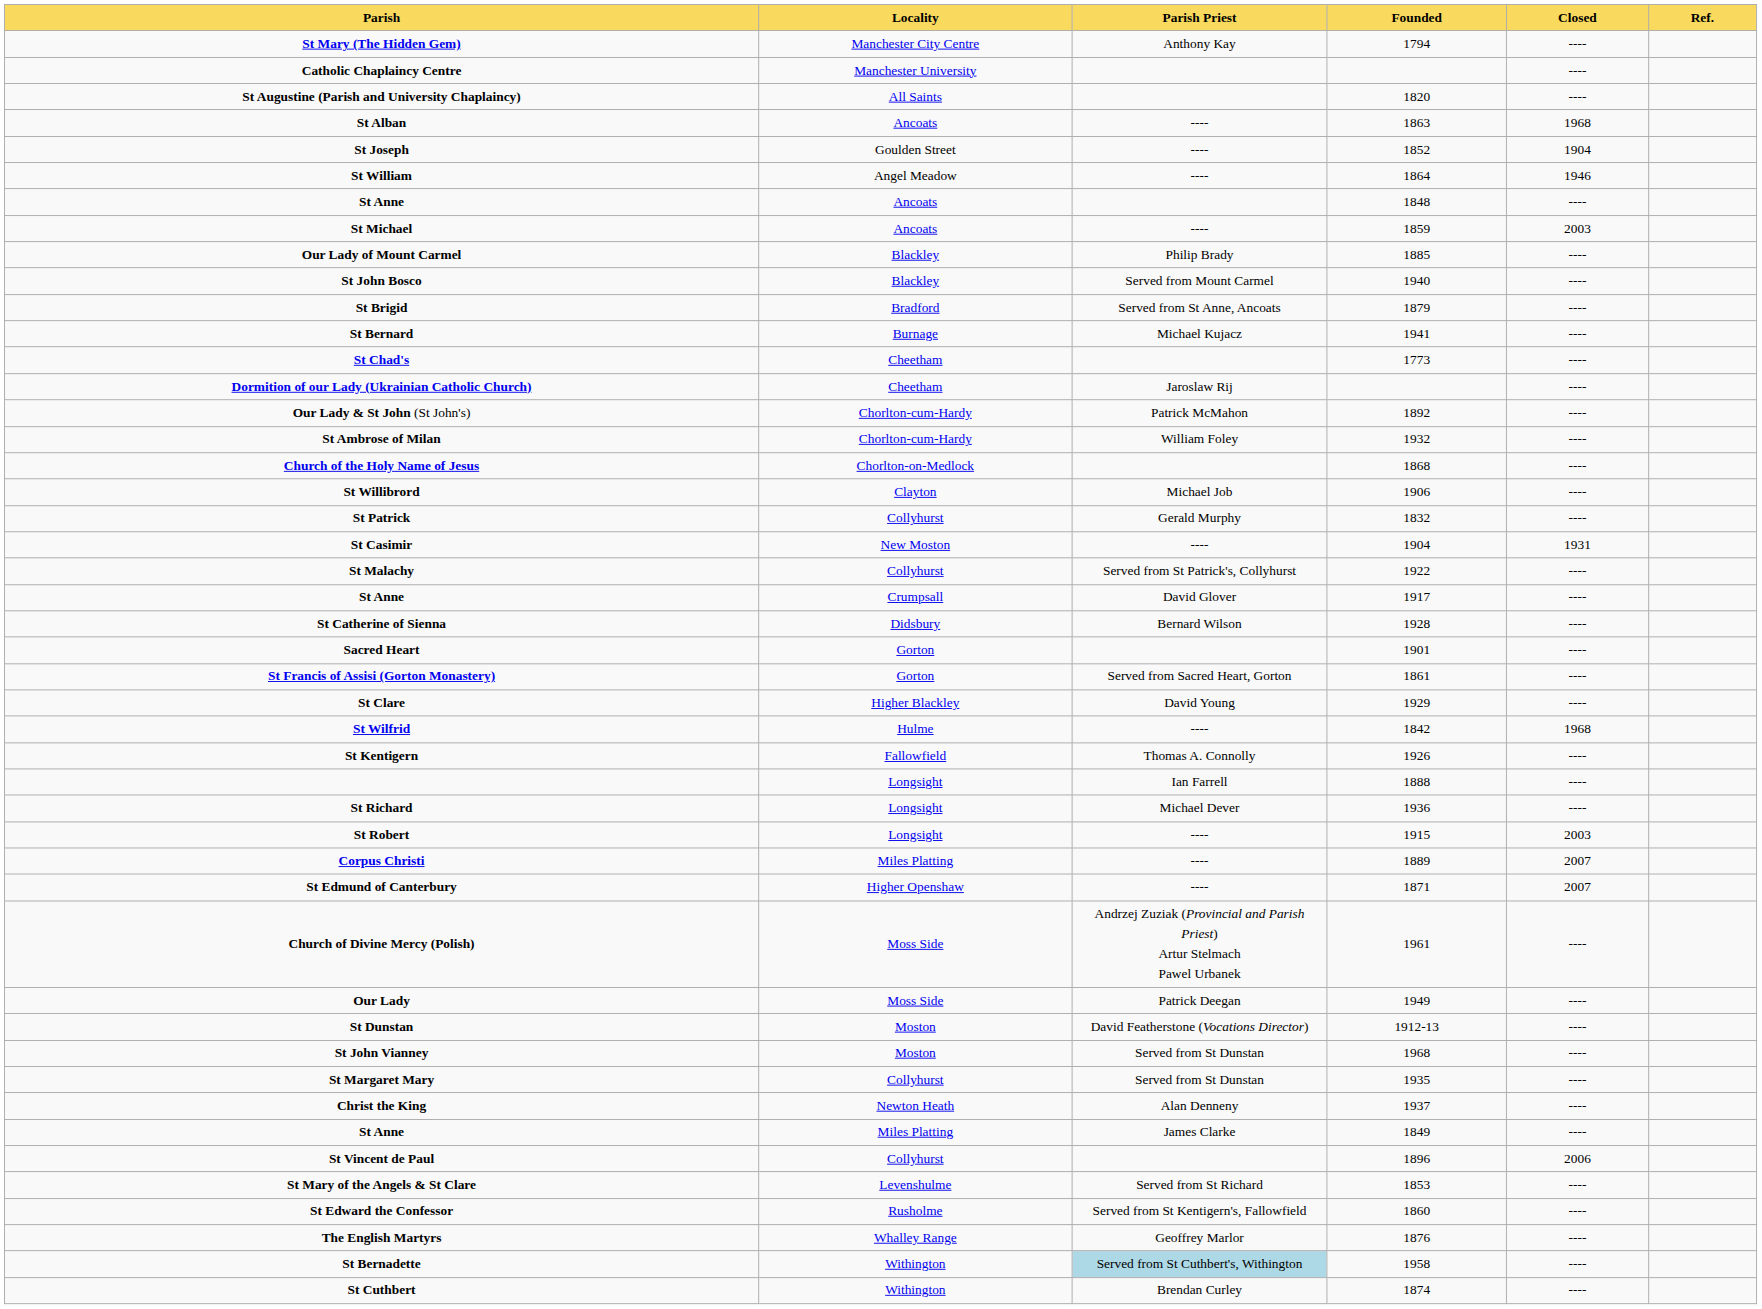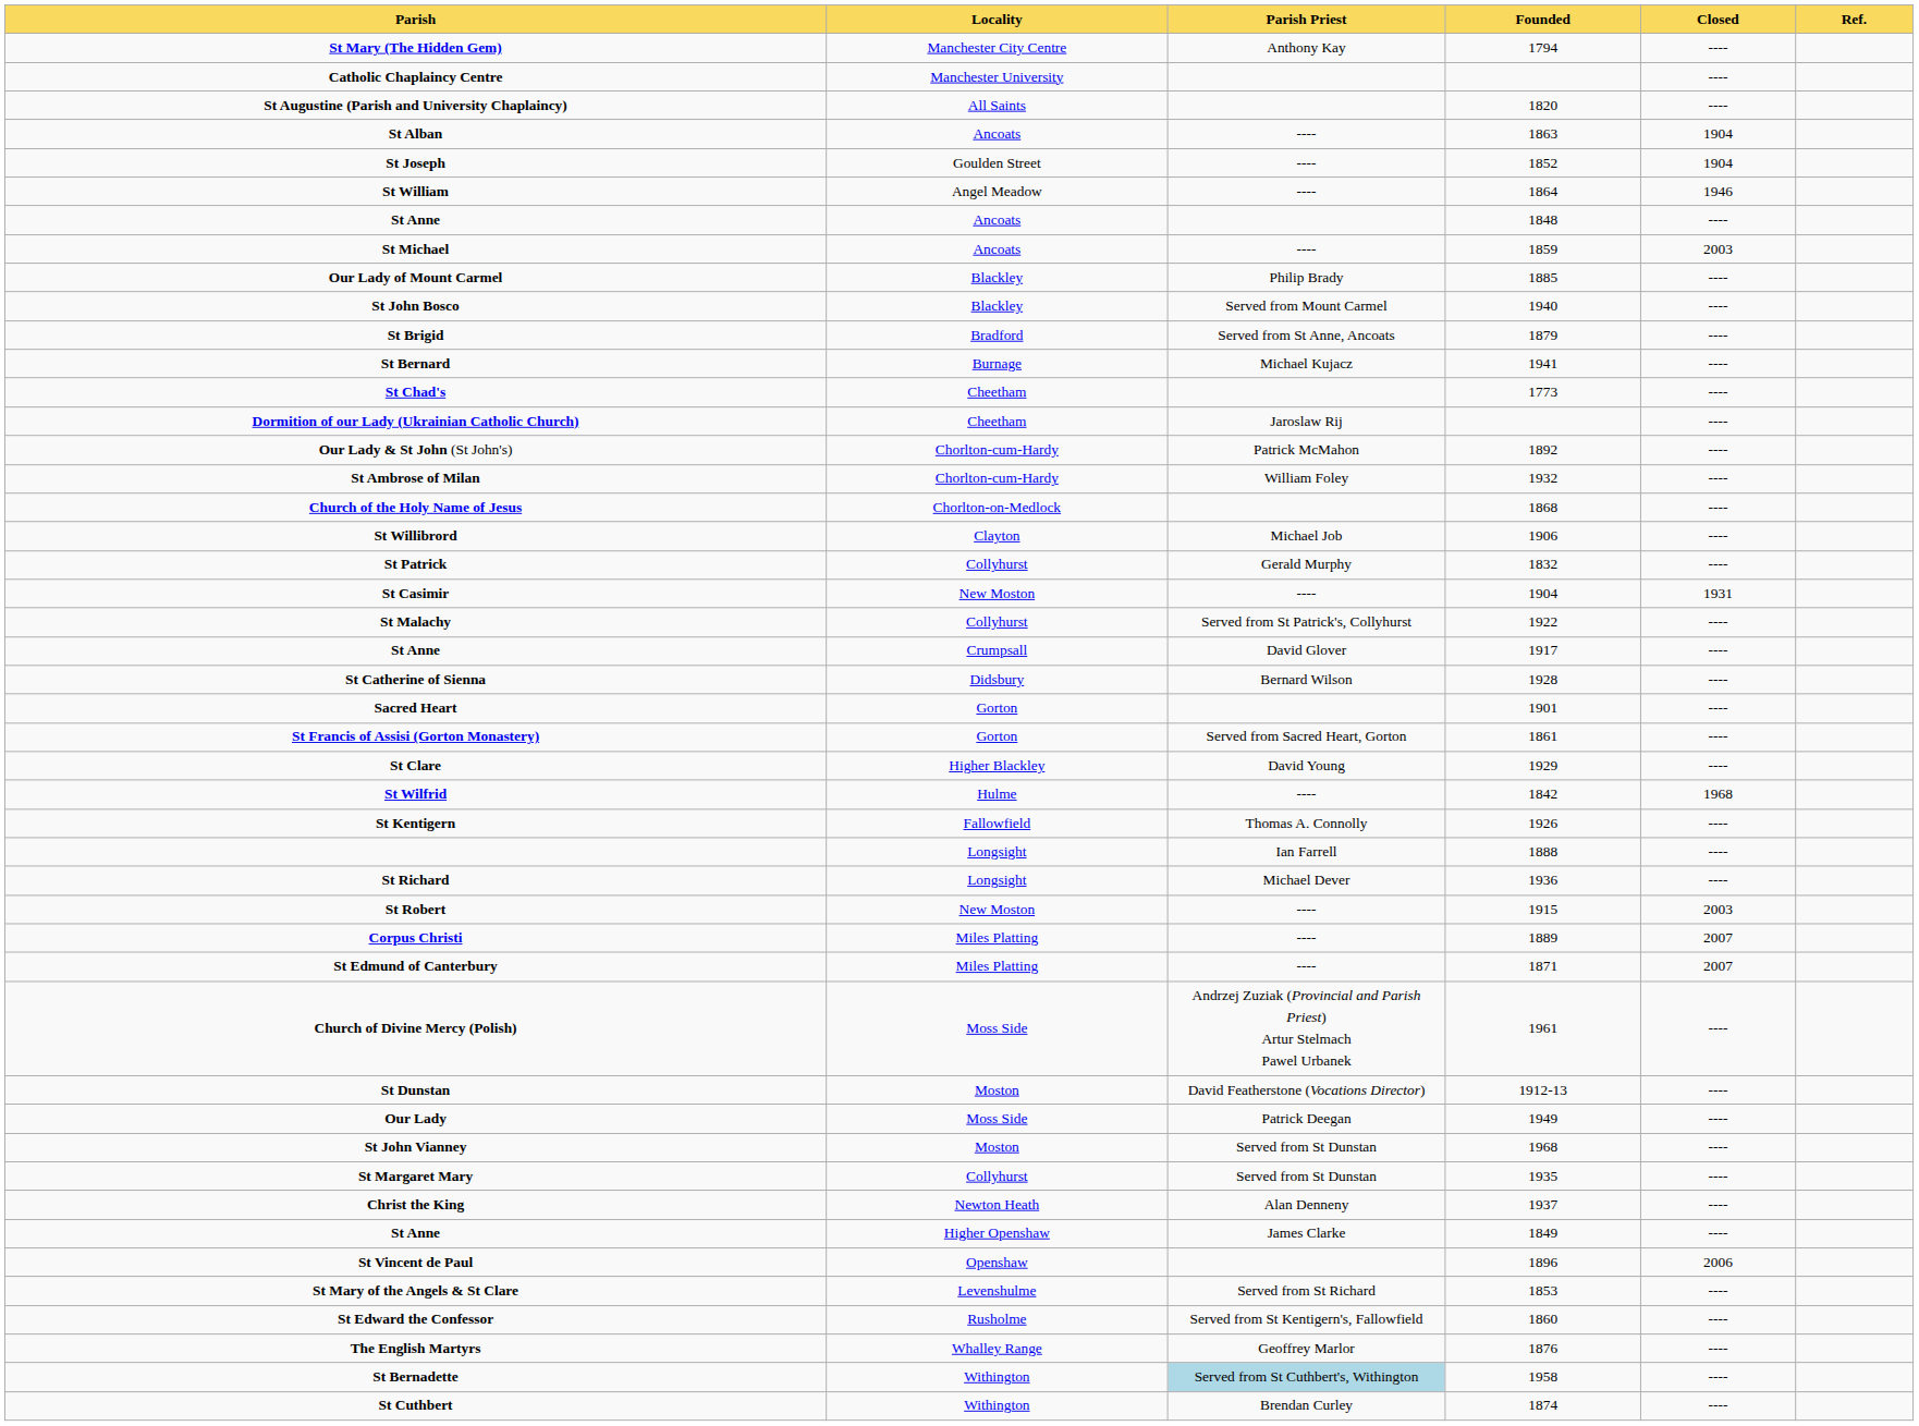St Alban | Closed: 1968 -> 1904
St Robert | Locality: Longsight -> New Moston
St Edmund of Canterbury | Locality: Higher Openshaw -> Miles Platting
rows swapped: Our Lady <-> St Dunstan
St Anne / 1849 | Locality: Miles Platting -> Higher Openshaw
St Vincent de Paul | Locality: Collyhurst -> Openshaw
